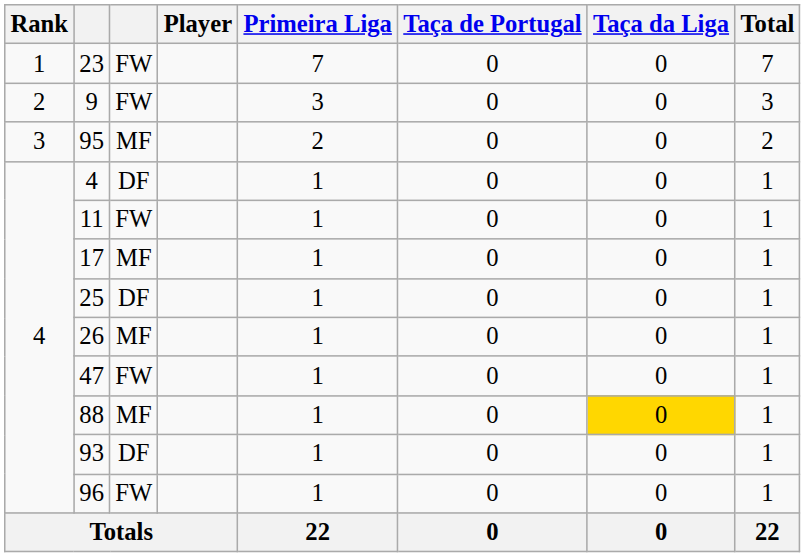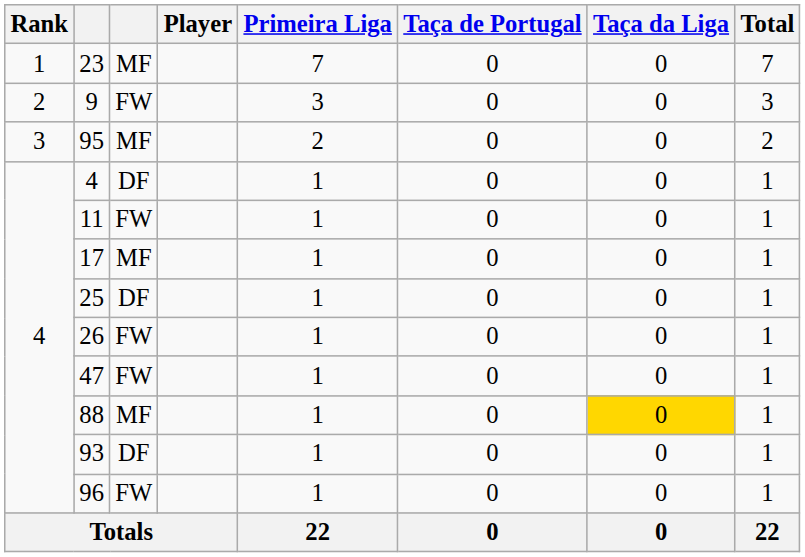23 | column 3: FW -> MF
26 | column 3: MF -> FW
